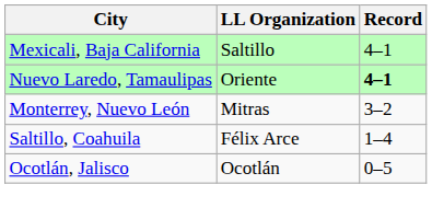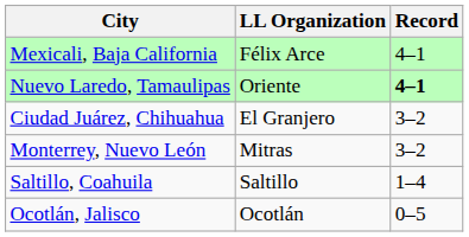Mexicali, Baja California | LL Organization: Saltillo -> Félix Arce
+ row: Ciudad Juárez, Chihuahua | El Granjero | 3–2
Saltillo, Coahuila | LL Organization: Félix Arce -> Saltillo
